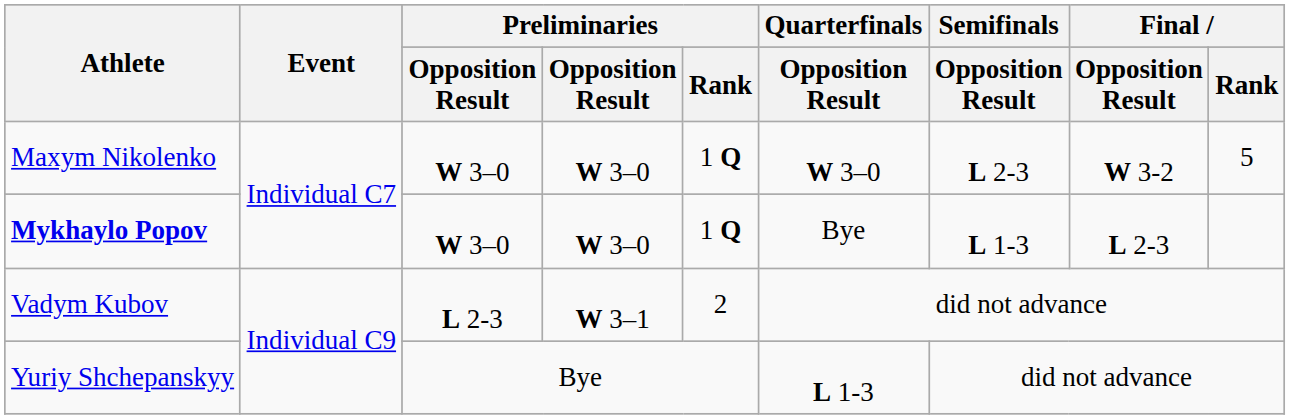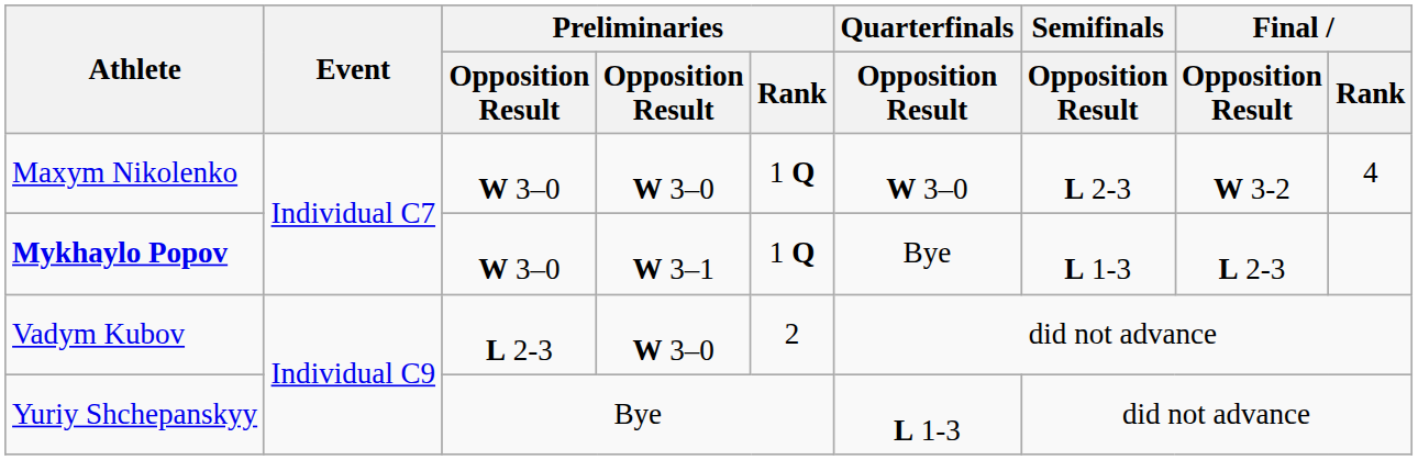Maxym Nikolenko | Final / Rank: 5 -> 4
Mykhaylo Popov | column 4: W 3–0 -> W 3–1
Vadym Kubov | column 4: W 3–1 -> W 3–0
